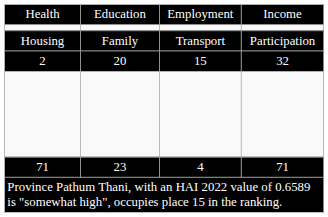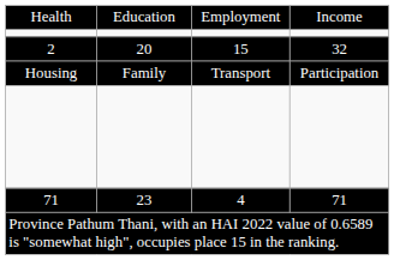rows swapped: 2 <-> Housing
